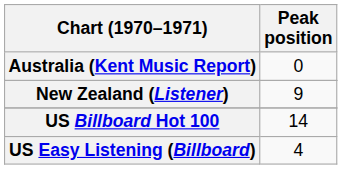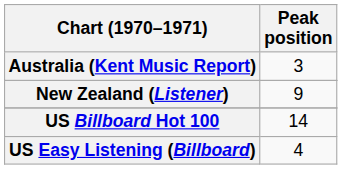Australia (Kent Music Report) | Peak position: 0 -> 3
